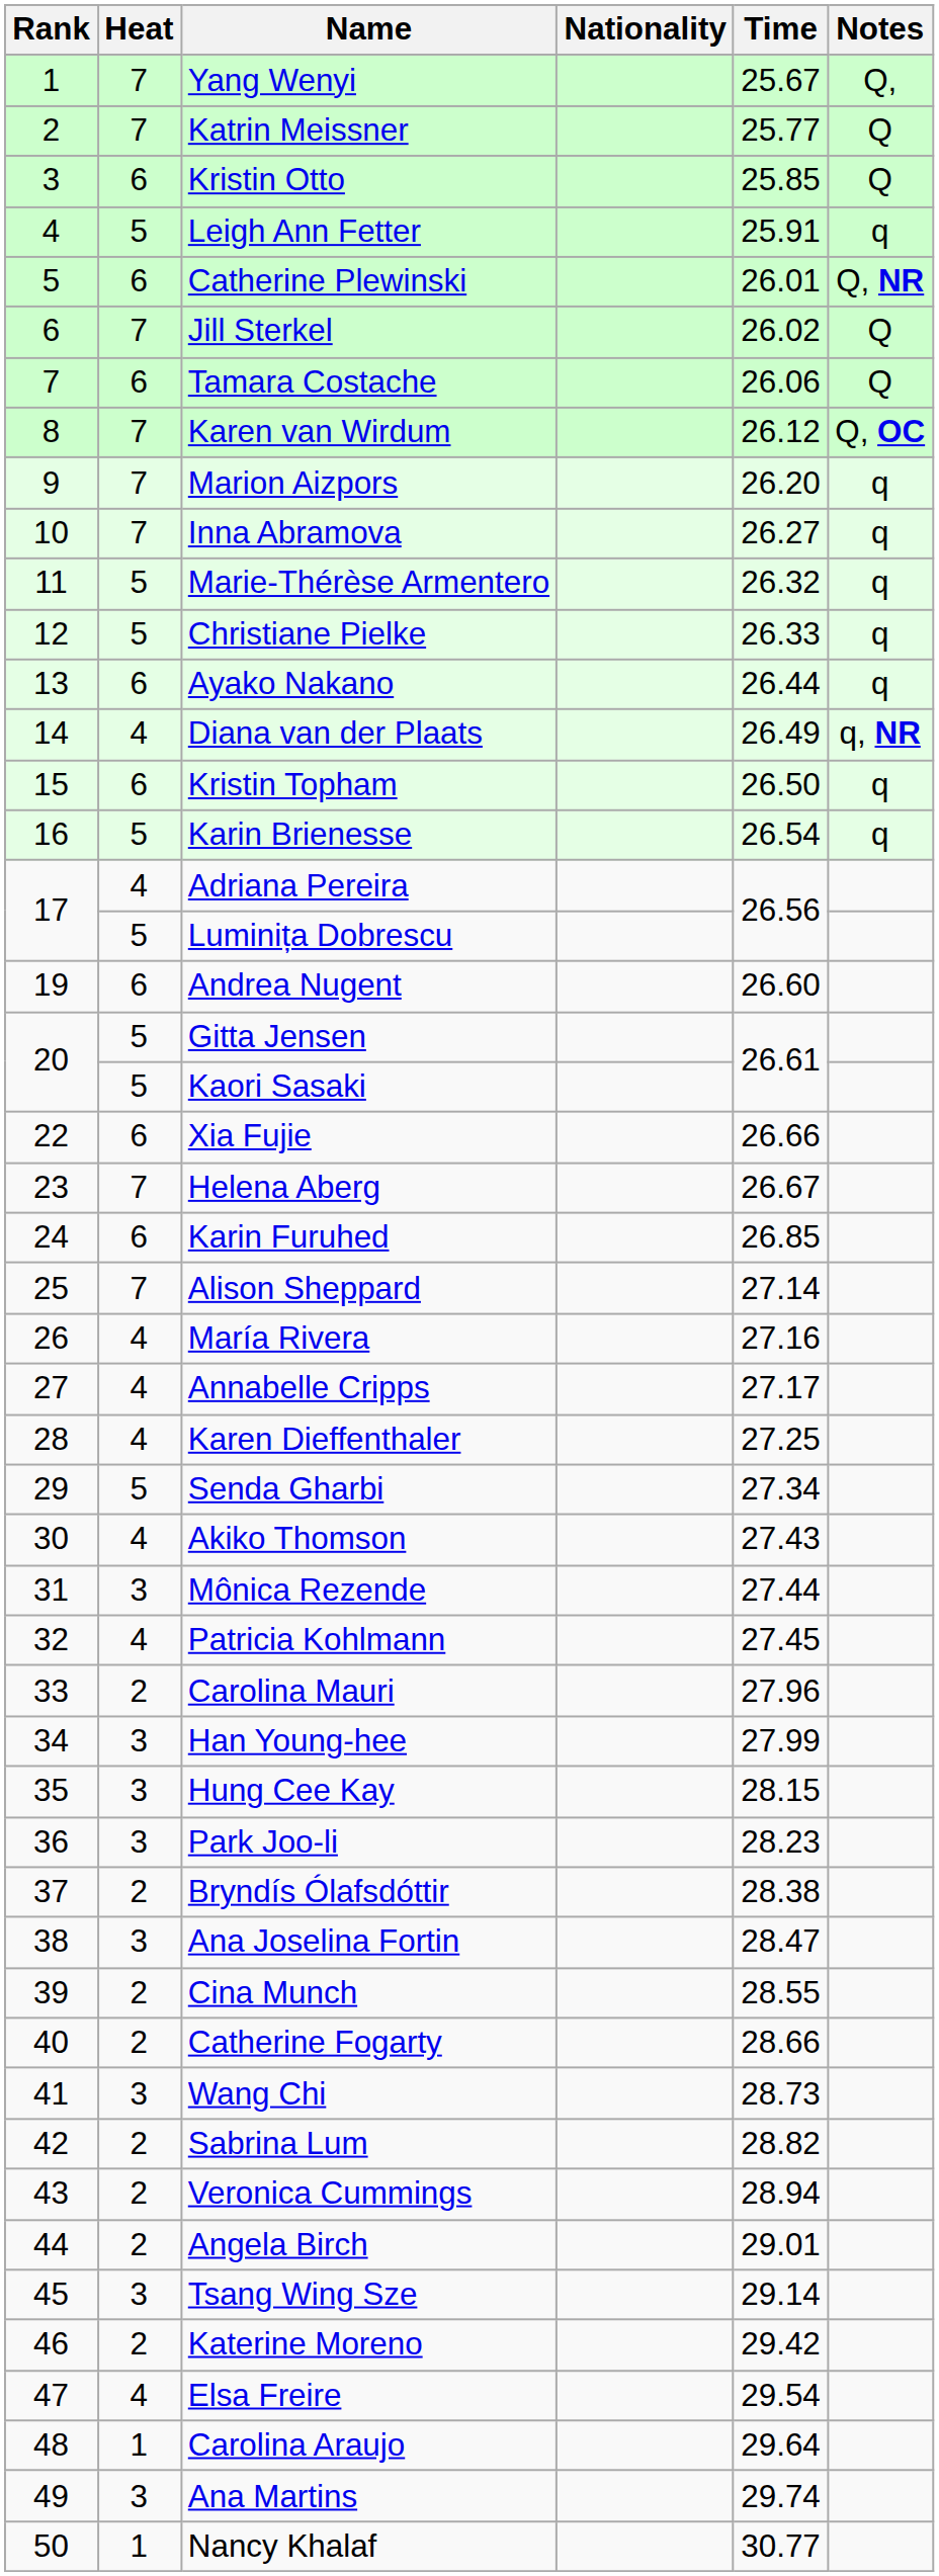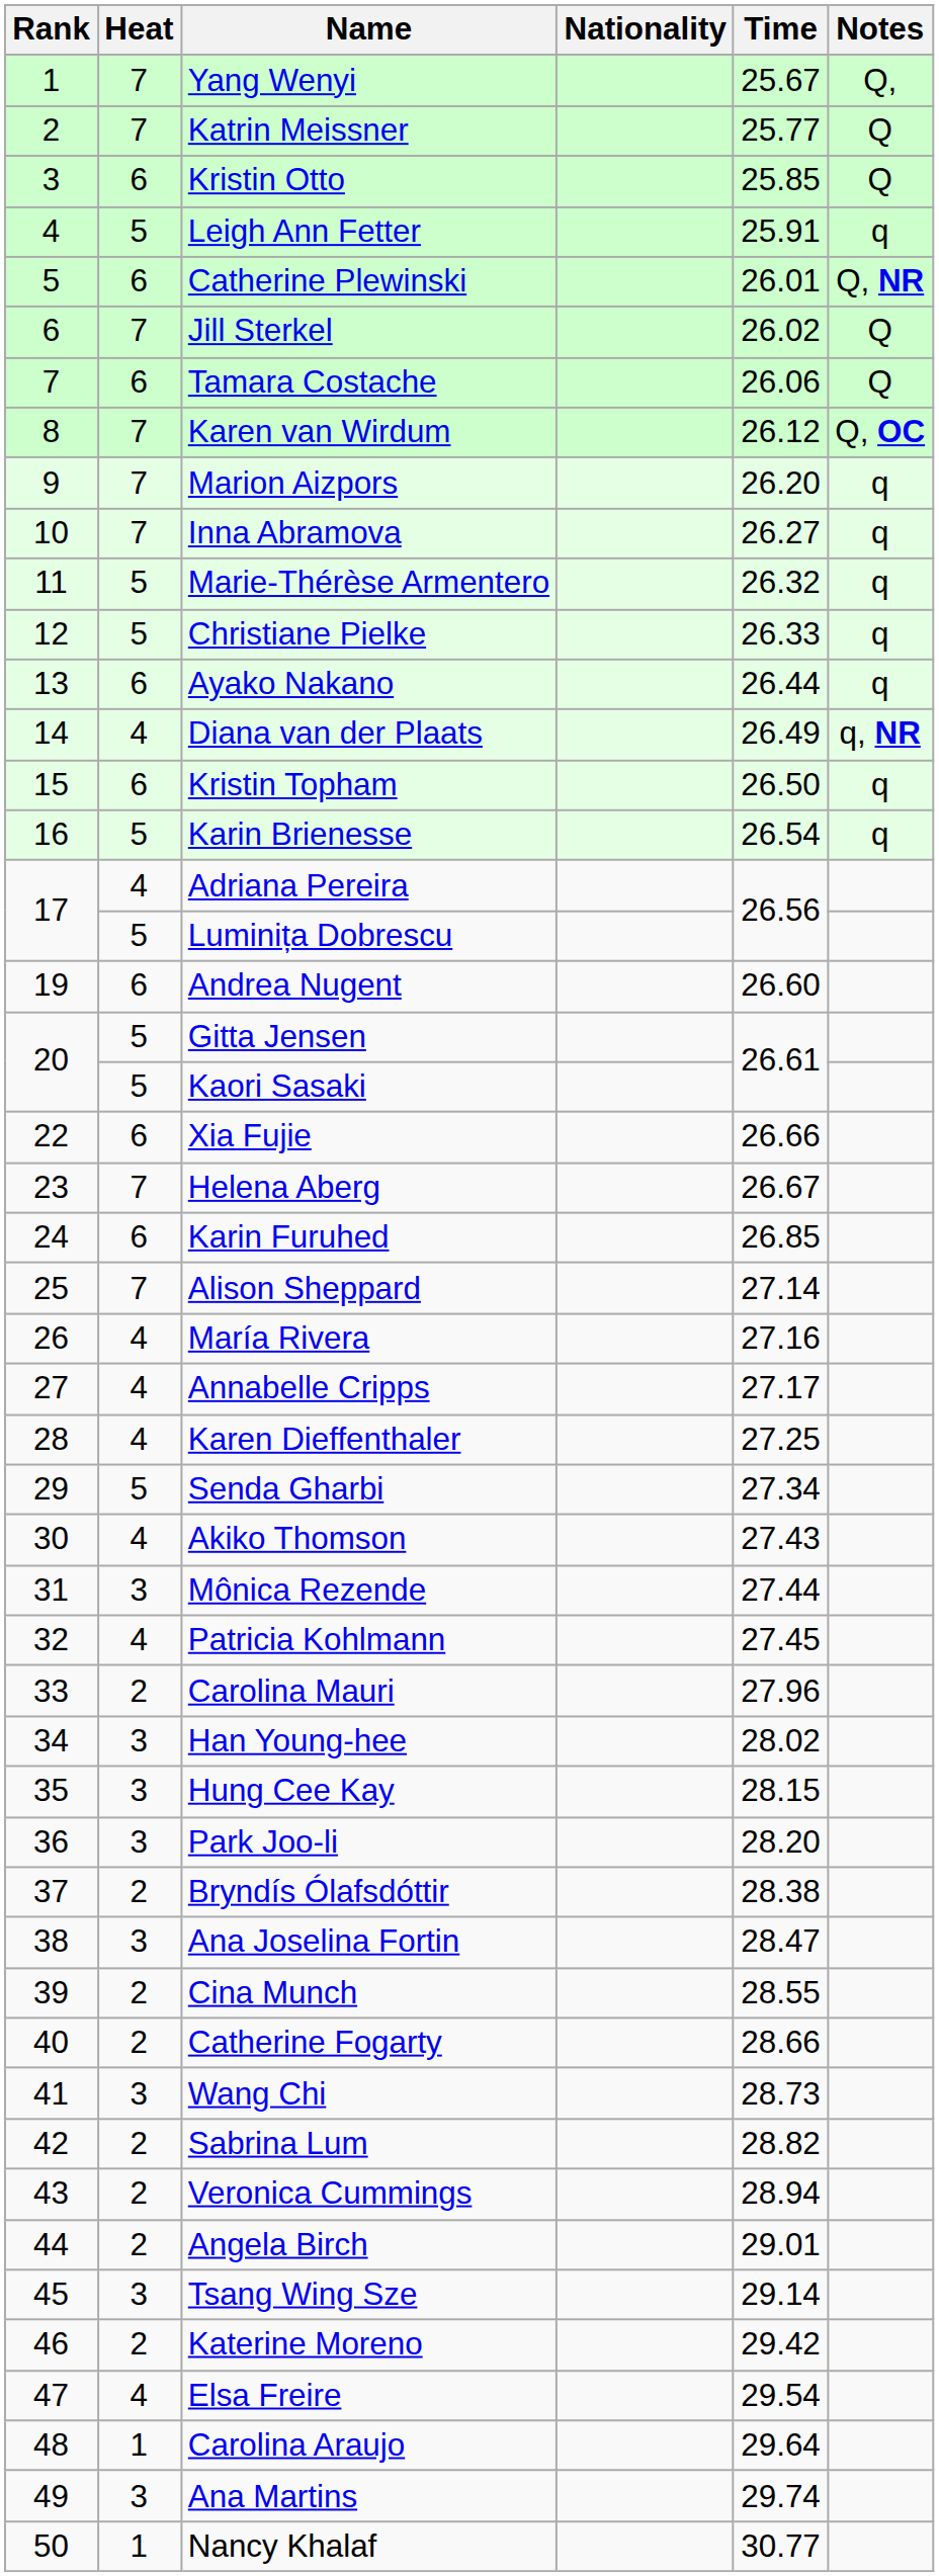Han Young-hee | Time: 27.99 -> 28.02
Park Joo-li | Time: 28.23 -> 28.20
